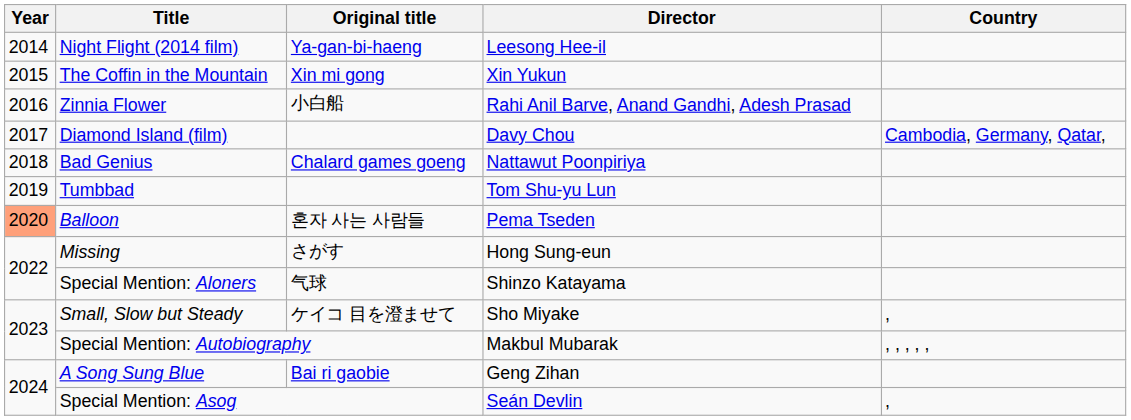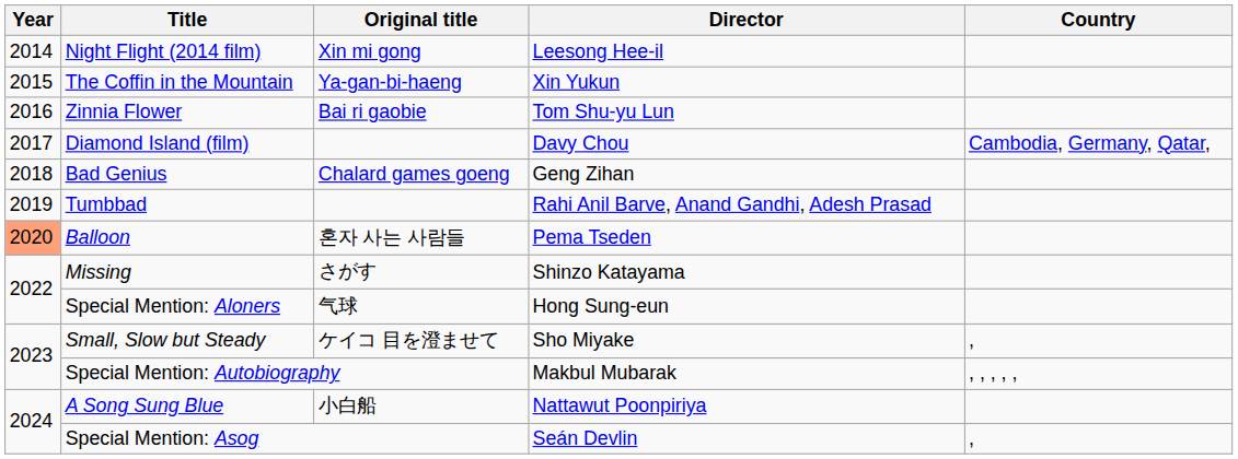Night Flight (2014 film) | Original title: Ya-gan-bi-haeng -> Xin mi gong
The Coffin in the Mountain | Original title: Xin mi gong -> Ya-gan-bi-haeng
Zinnia Flower | Original title: 小白船 -> Bai ri gaobie
Zinnia Flower | Director: Rahi Anil Barve, Anand Gandhi, Adesh Prasad -> Tom Shu-yu Lun
Bad Genius | Director: Nattawut Poonpiriya -> Geng Zihan
Tumbbad | Director: Tom Shu-yu Lun -> Rahi Anil Barve, Anand Gandhi, Adesh Prasad
Missing | Director: Hong Sung-eun -> Shinzo Katayama
Special Mention: Aloners | Director: Shinzo Katayama -> Hong Sung-eun
A Song Sung Blue | Original title: Bai ri gaobie -> 小白船
A Song Sung Blue | Director: Geng Zihan -> Nattawut Poonpiriya
